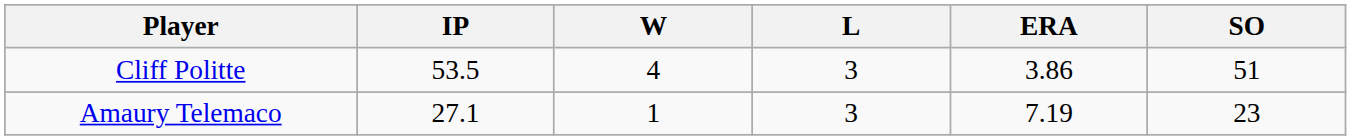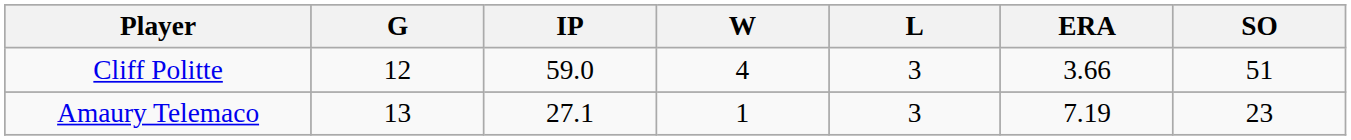+ column: G | 12 | 13
Cliff Politte | IP: 53.5 -> 59.0
Cliff Politte | ERA: 3.86 -> 3.66
